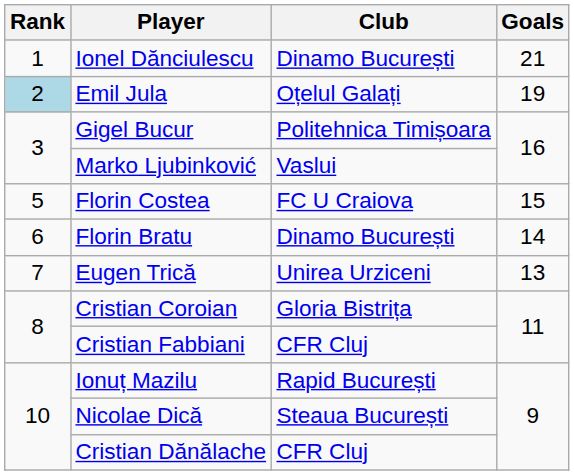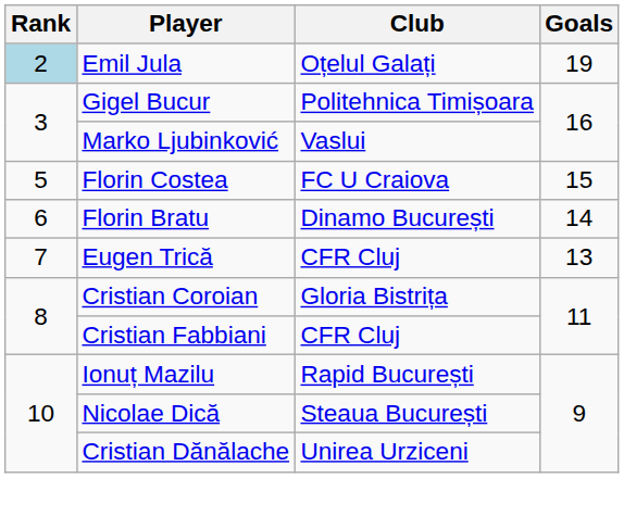- row: 1 | Ionel Dănciulescu | Dinamo București | 21
Eugen Trică | Club: Unirea Urziceni -> CFR Cluj
Cristian Dănălache | Club: CFR Cluj -> Unirea Urziceni
